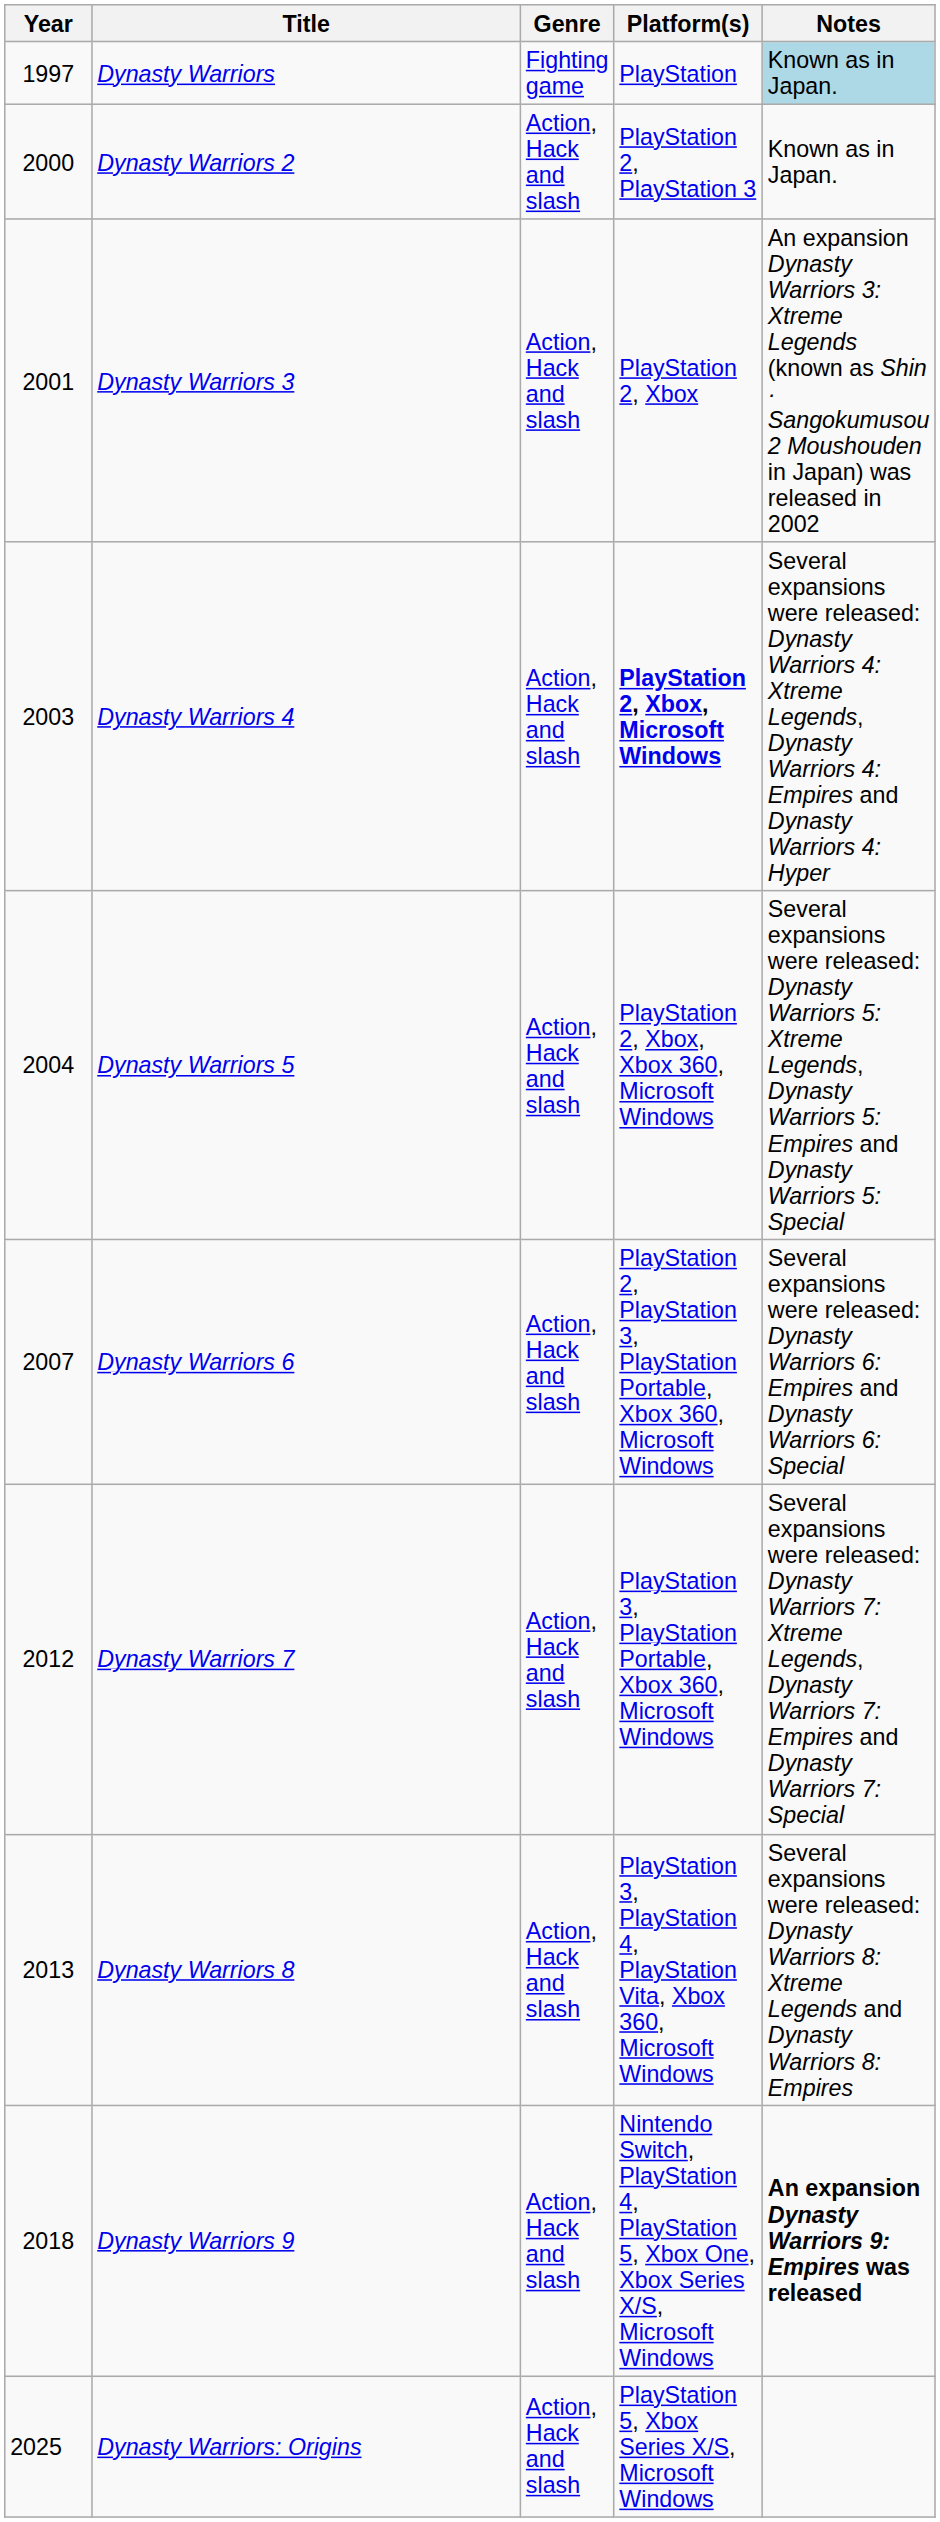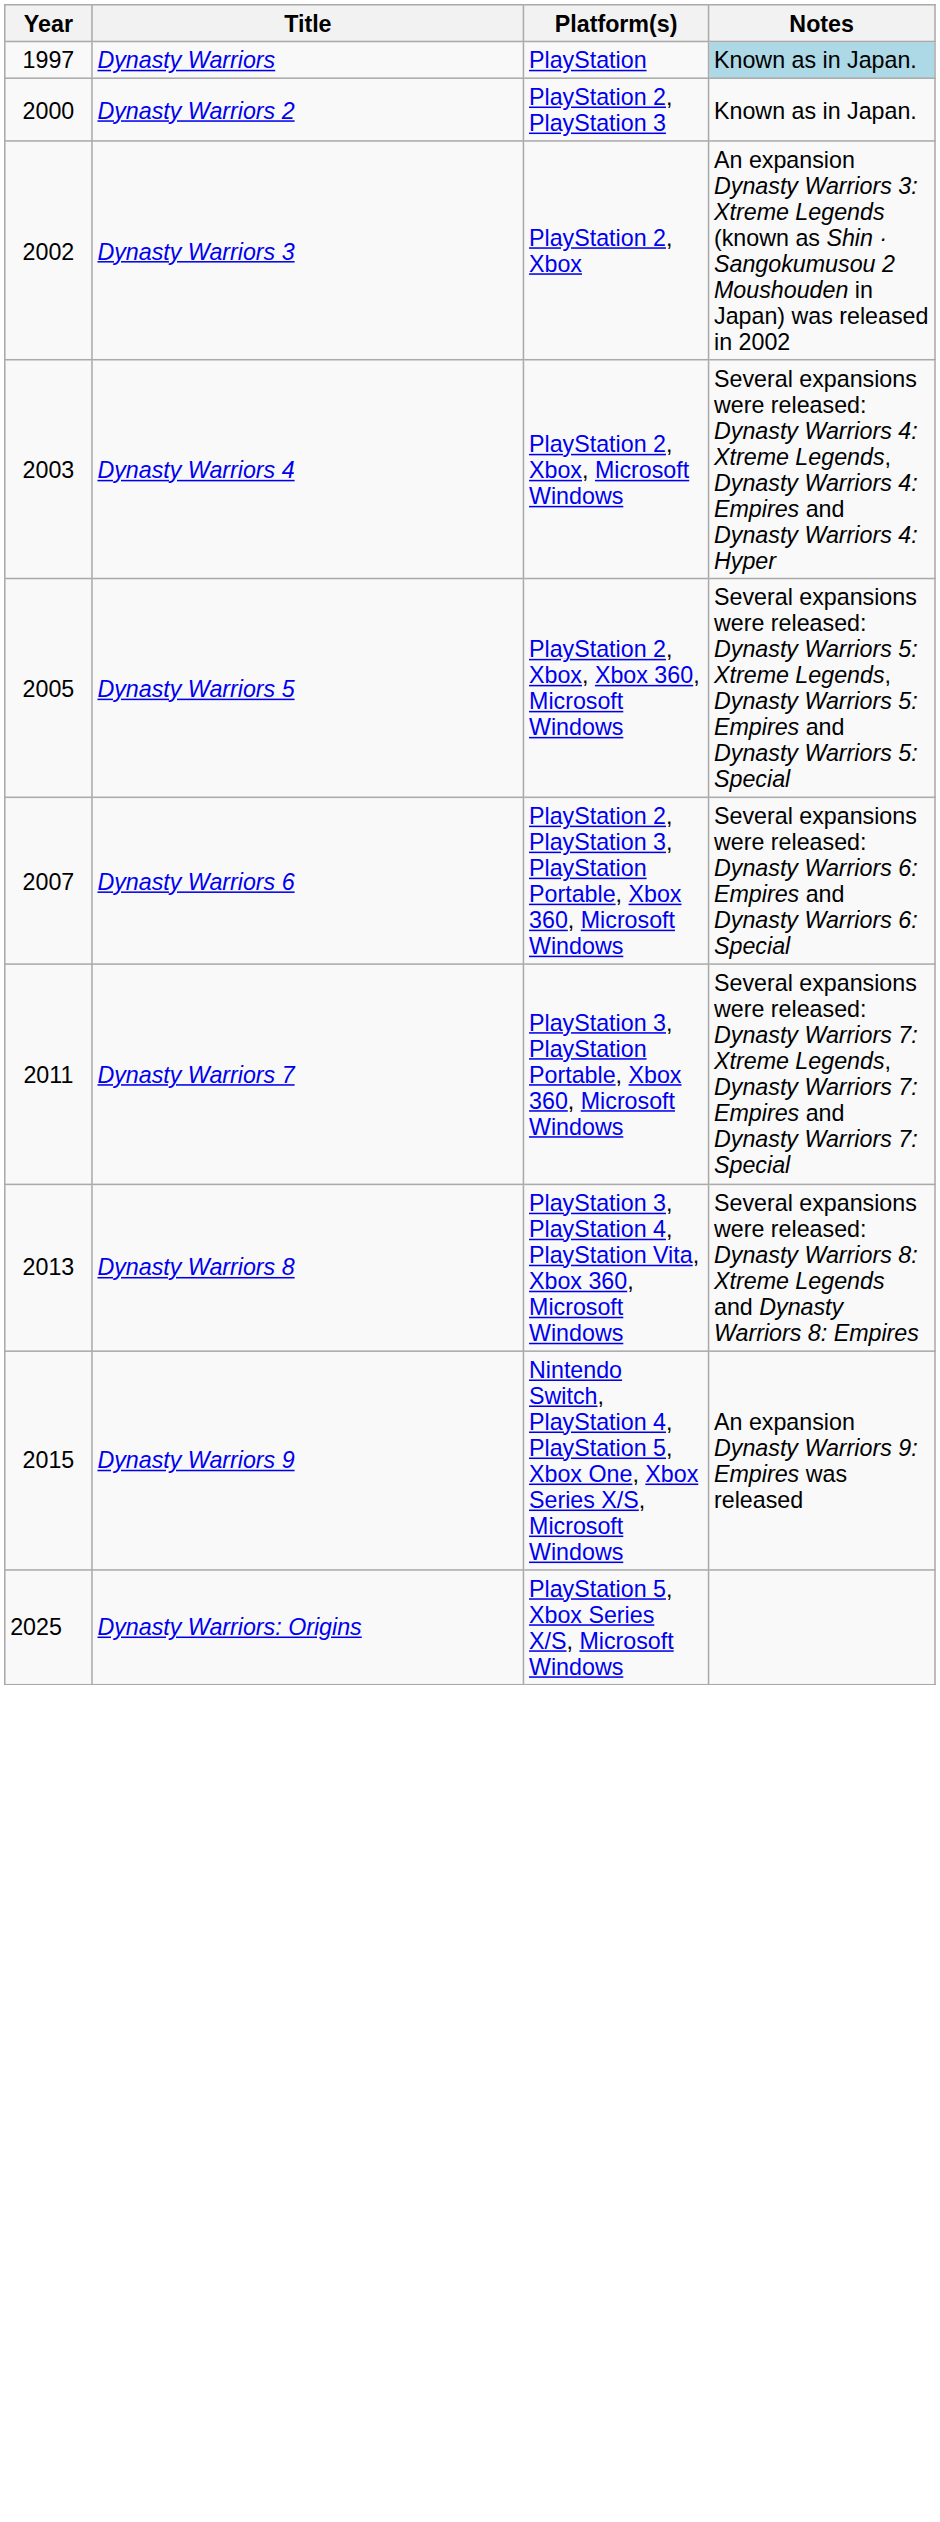- column: Genre | Fighting game | Action, Hack and slash | Action, Hack and slash | Action, Hack and slash | Action, Hack and slash | Action, Hack and slash | Action, Hack and slash | Action, Hack and slash | Action, Hack and slash | Action, Hack and slash
Dynasty Warriors 3 | Year: 2001 -> 2002
Dynasty Warriors 4 | Platform(s): bold -> normal
Dynasty Warriors 5 | Year: 2004 -> 2005
Dynasty Warriors 7 | Year: 2012 -> 2011
Dynasty Warriors 9 | Year: 2018 -> 2015
Dynasty Warriors 9 | Notes: bold -> normal
